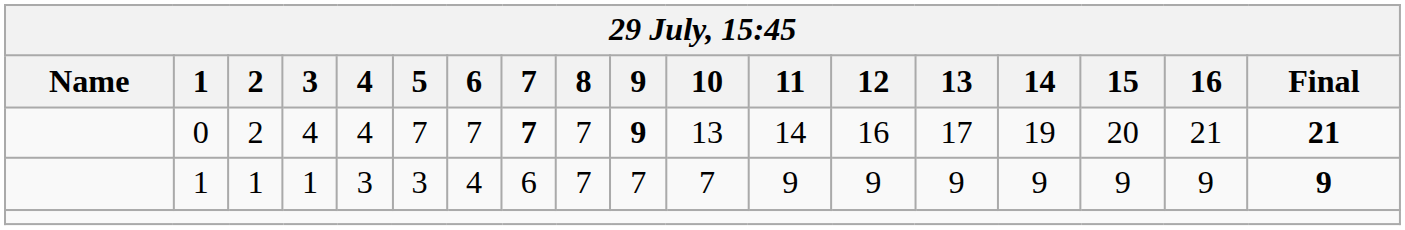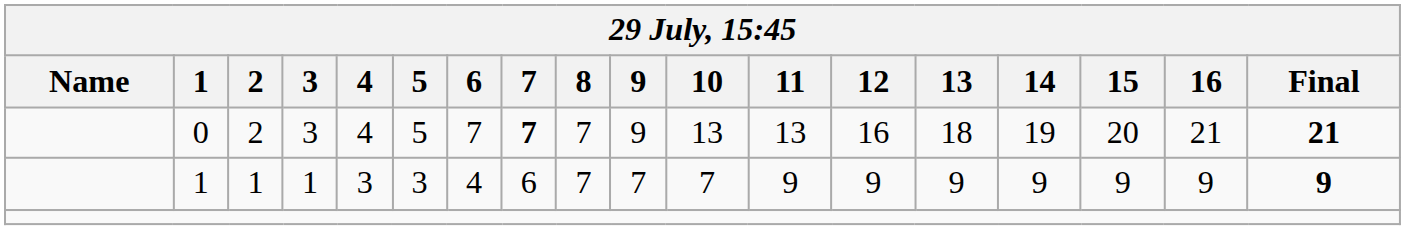0 | 3: 4 -> 3
0 | 5: 7 -> 5
0 | 9: bold -> normal
0 | 11: 14 -> 13
0 | 13: 17 -> 18
